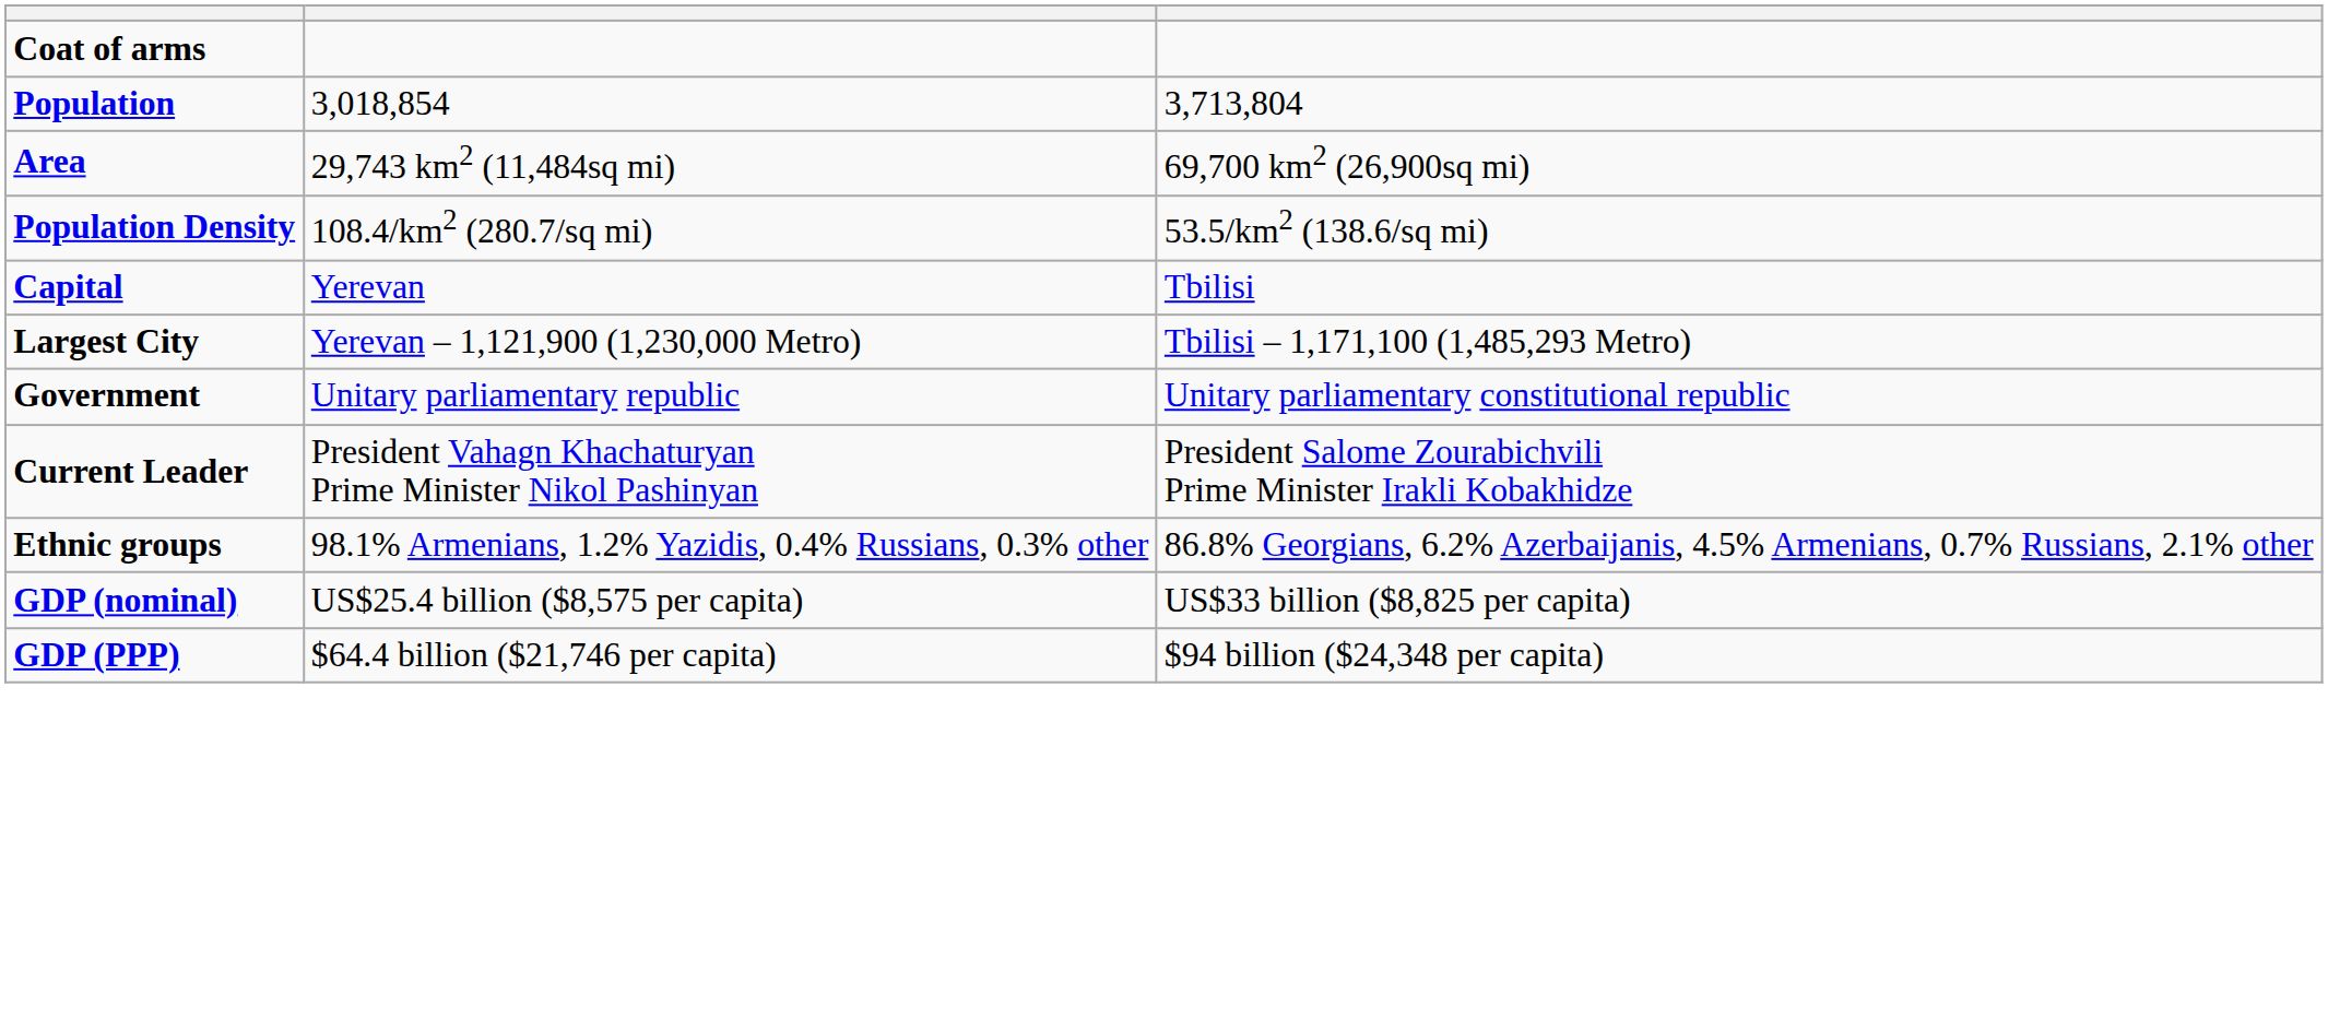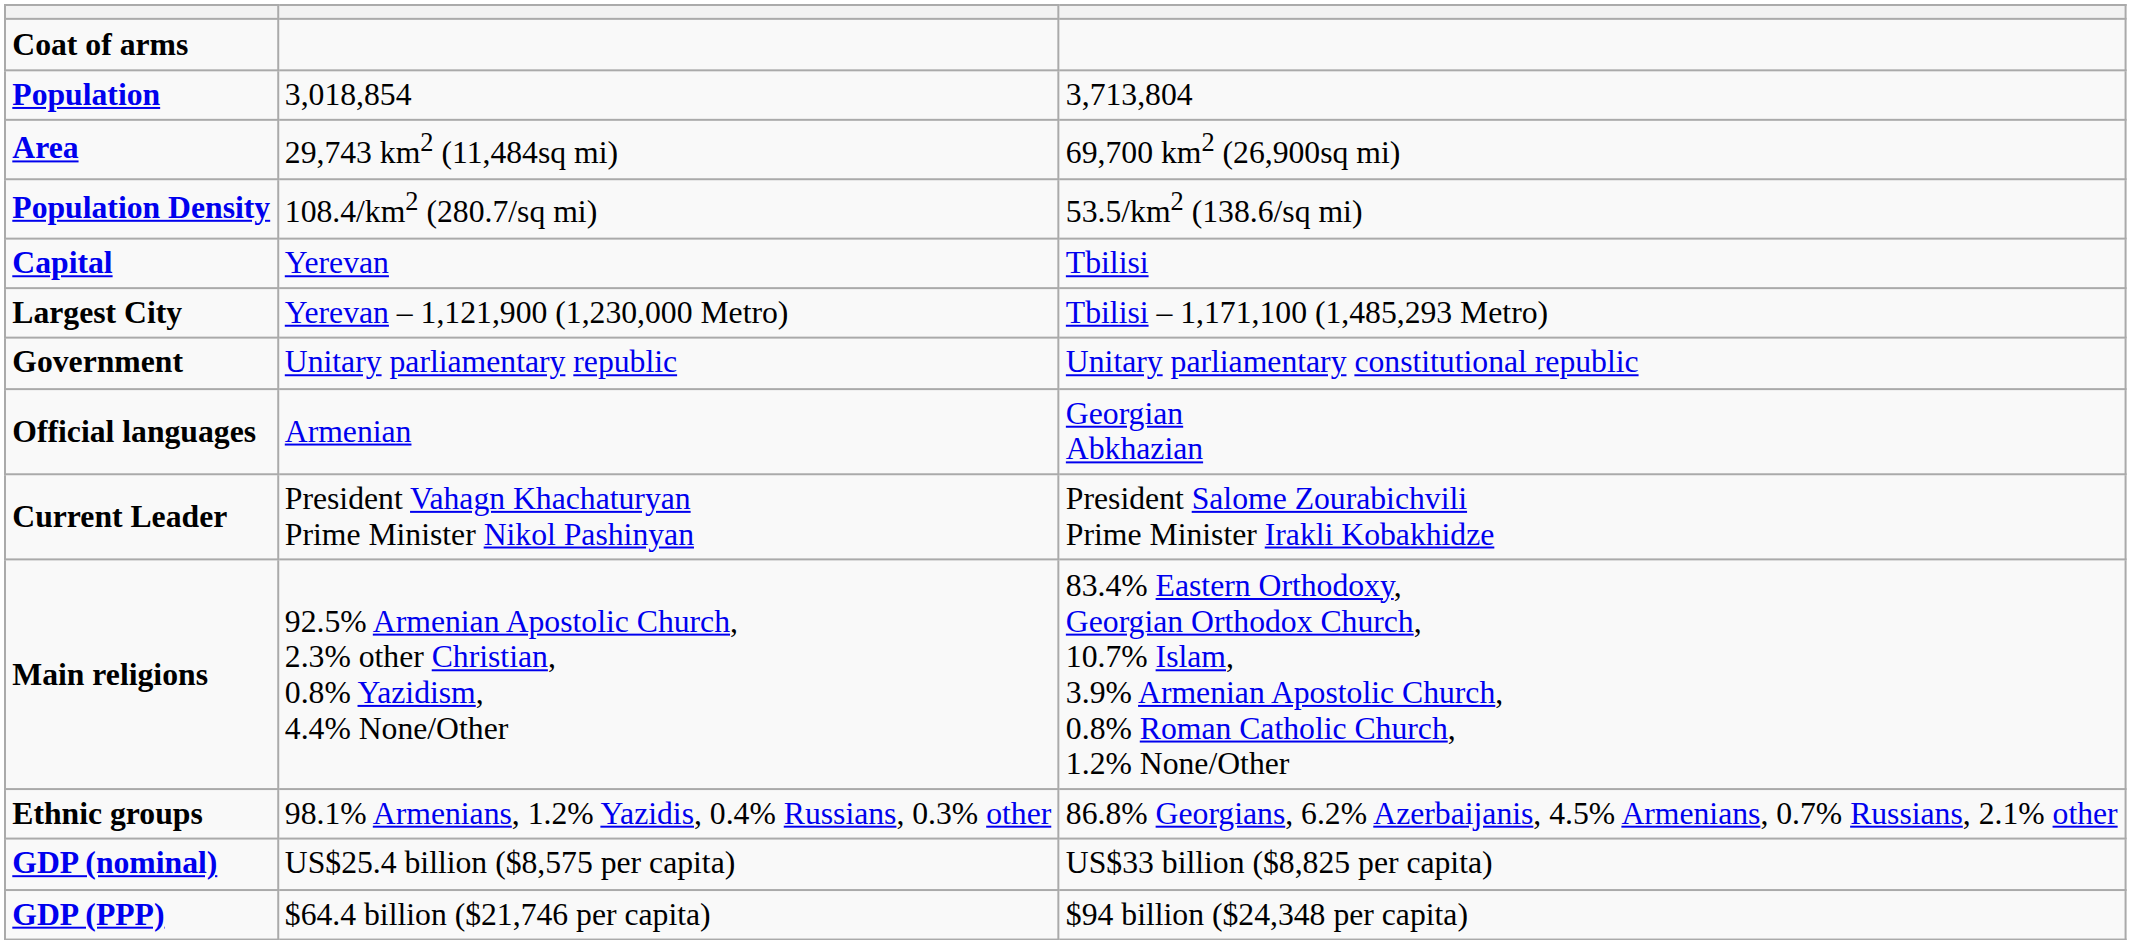+ row: Official languages | Armenian | Georgian Abkhazian
+ row: Main religions | 92.5% Armenian Apostolic Church, 2.3% other Christian, 0.8% Yazidism, 4.4% None/Other | 83.4% Eastern Orthodoxy, Georgian Orthodox Church, 10.7% Islam, 3.9% Armenian Apostolic Church, 0.8% Roman Catholic Church, 1.2% None/Other
